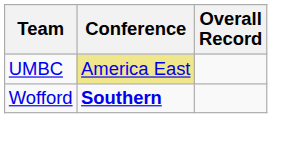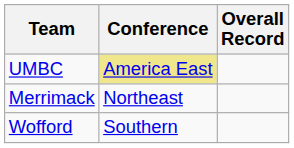+ row: Merrimack | Northeast
Wofford | Conference: bold -> normal
